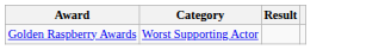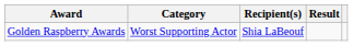+ column: Recipient(s) | Shia LaBeouf
